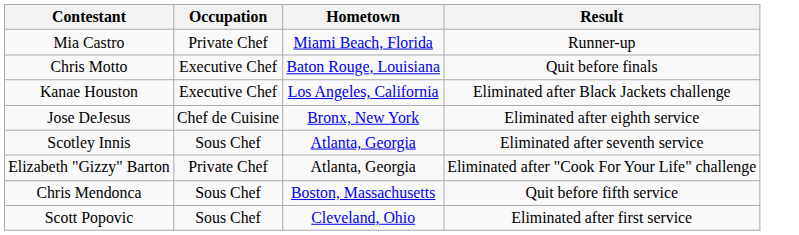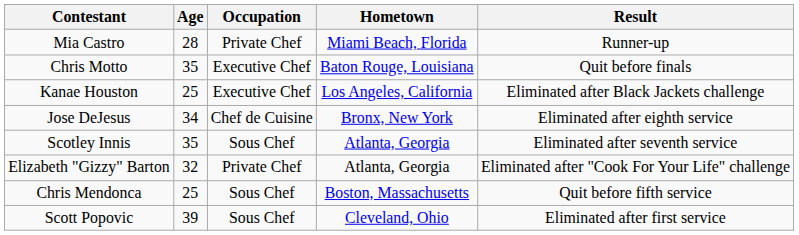+ column: Age | 28 | 35 | 25 | 34 | 35 | 32 | 25 | 39
